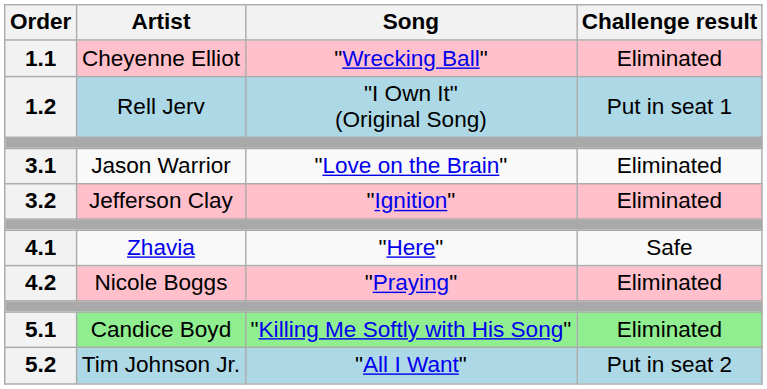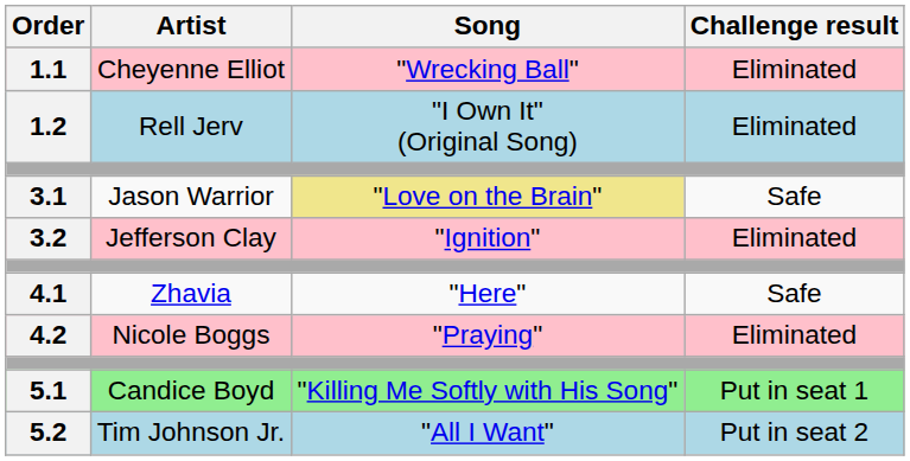1.2 | Challenge result: Put in seat 1 -> Eliminated
3.1 | Song: no background -> khaki background
3.1 | Challenge result: Eliminated -> Safe
5.1 | Challenge result: Eliminated -> Put in seat 1
